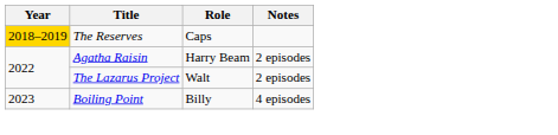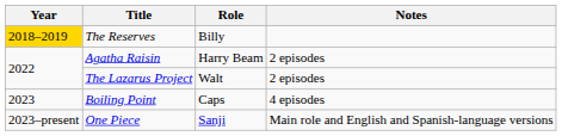The Reserves | Role: Caps -> Billy
Boiling Point | Role: Billy -> Caps
+ row: 2023–present | One Piece | Sanji | Main role and English and Spanish-language versions
